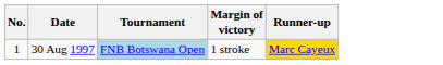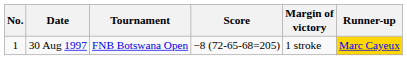+ column: Score | −8 (72-65-68=205)
30 Aug 1997 | Tournament: lightblue background -> no background
